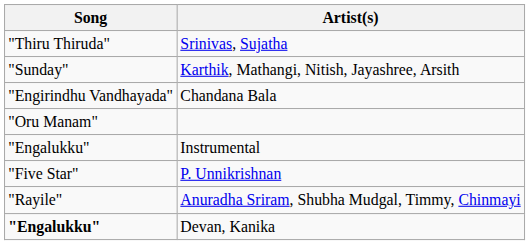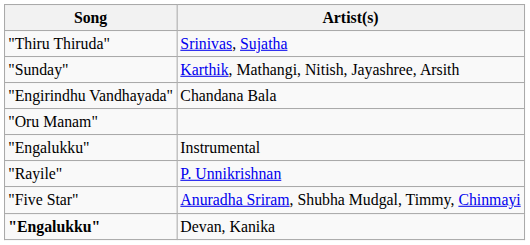P. Unnikrishnan | Song: "Five Star" -> "Rayile"
Anuradha Sriram, Shubha Mudgal, Timmy, Chinmayi | Song: "Rayile" -> "Five Star"
